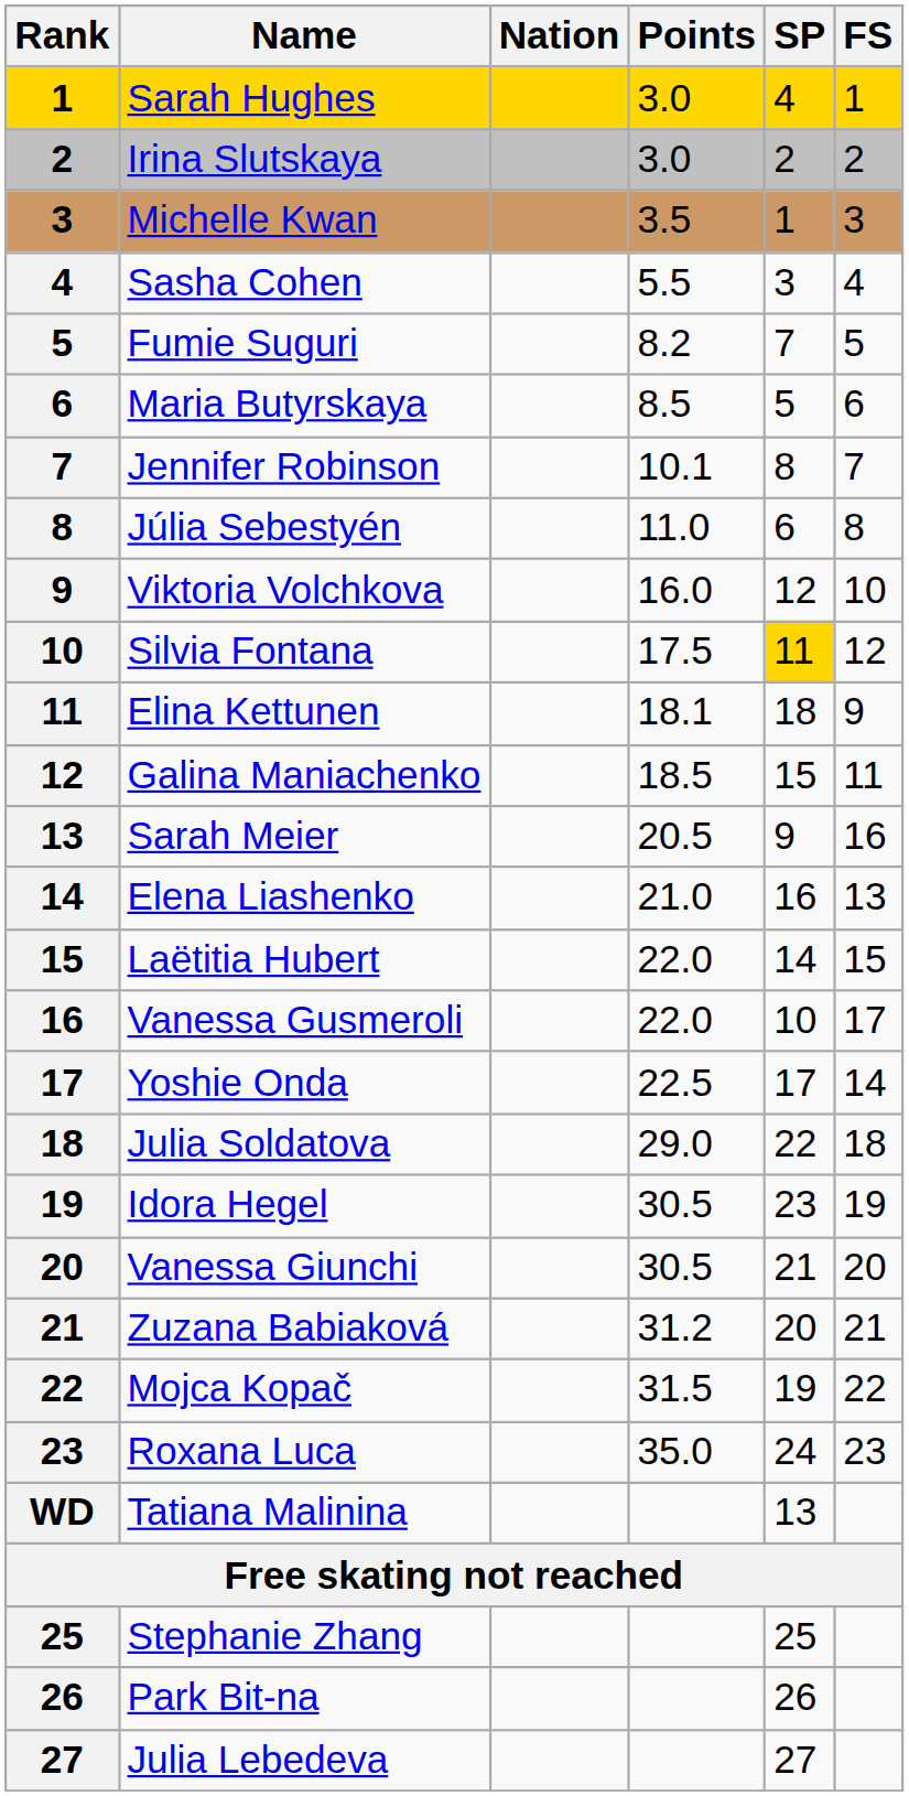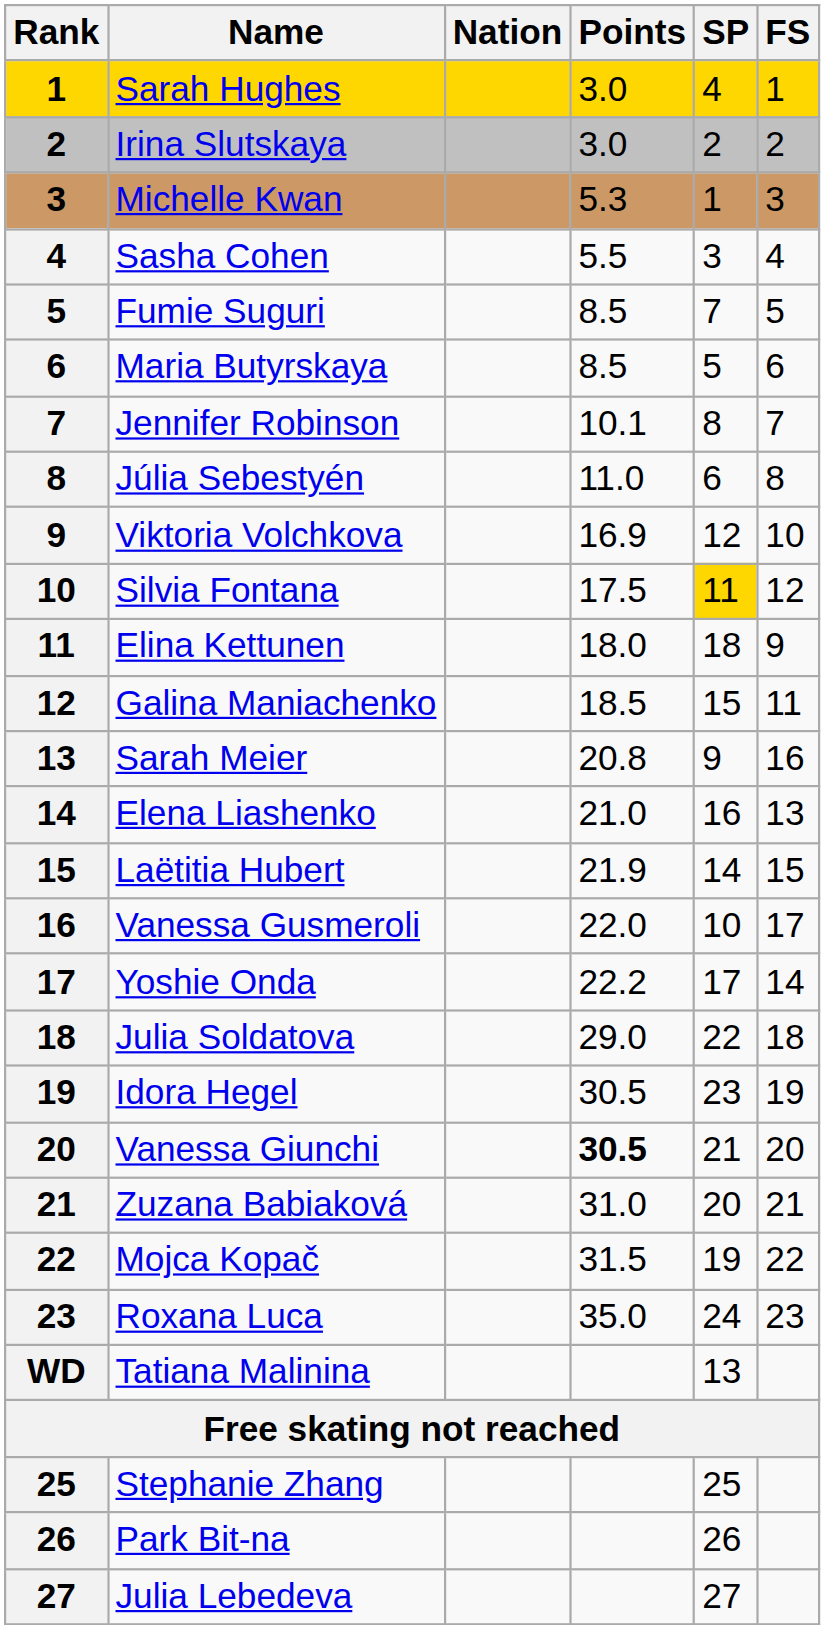Michelle Kwan | Points: 3.5 -> 5.3
Fumie Suguri | Points: 8.2 -> 8.5
Viktoria Volchkova | Points: 16.0 -> 16.9
Elina Kettunen | Points: 18.1 -> 18.0
Sarah Meier | Points: 20.5 -> 20.8
Laëtitia Hubert | Points: 22.0 -> 21.9
Yoshie Onda | Points: 22.5 -> 22.2
Vanessa Giunchi | Points: normal -> bold
Zuzana Babiaková | Points: 31.2 -> 31.0
